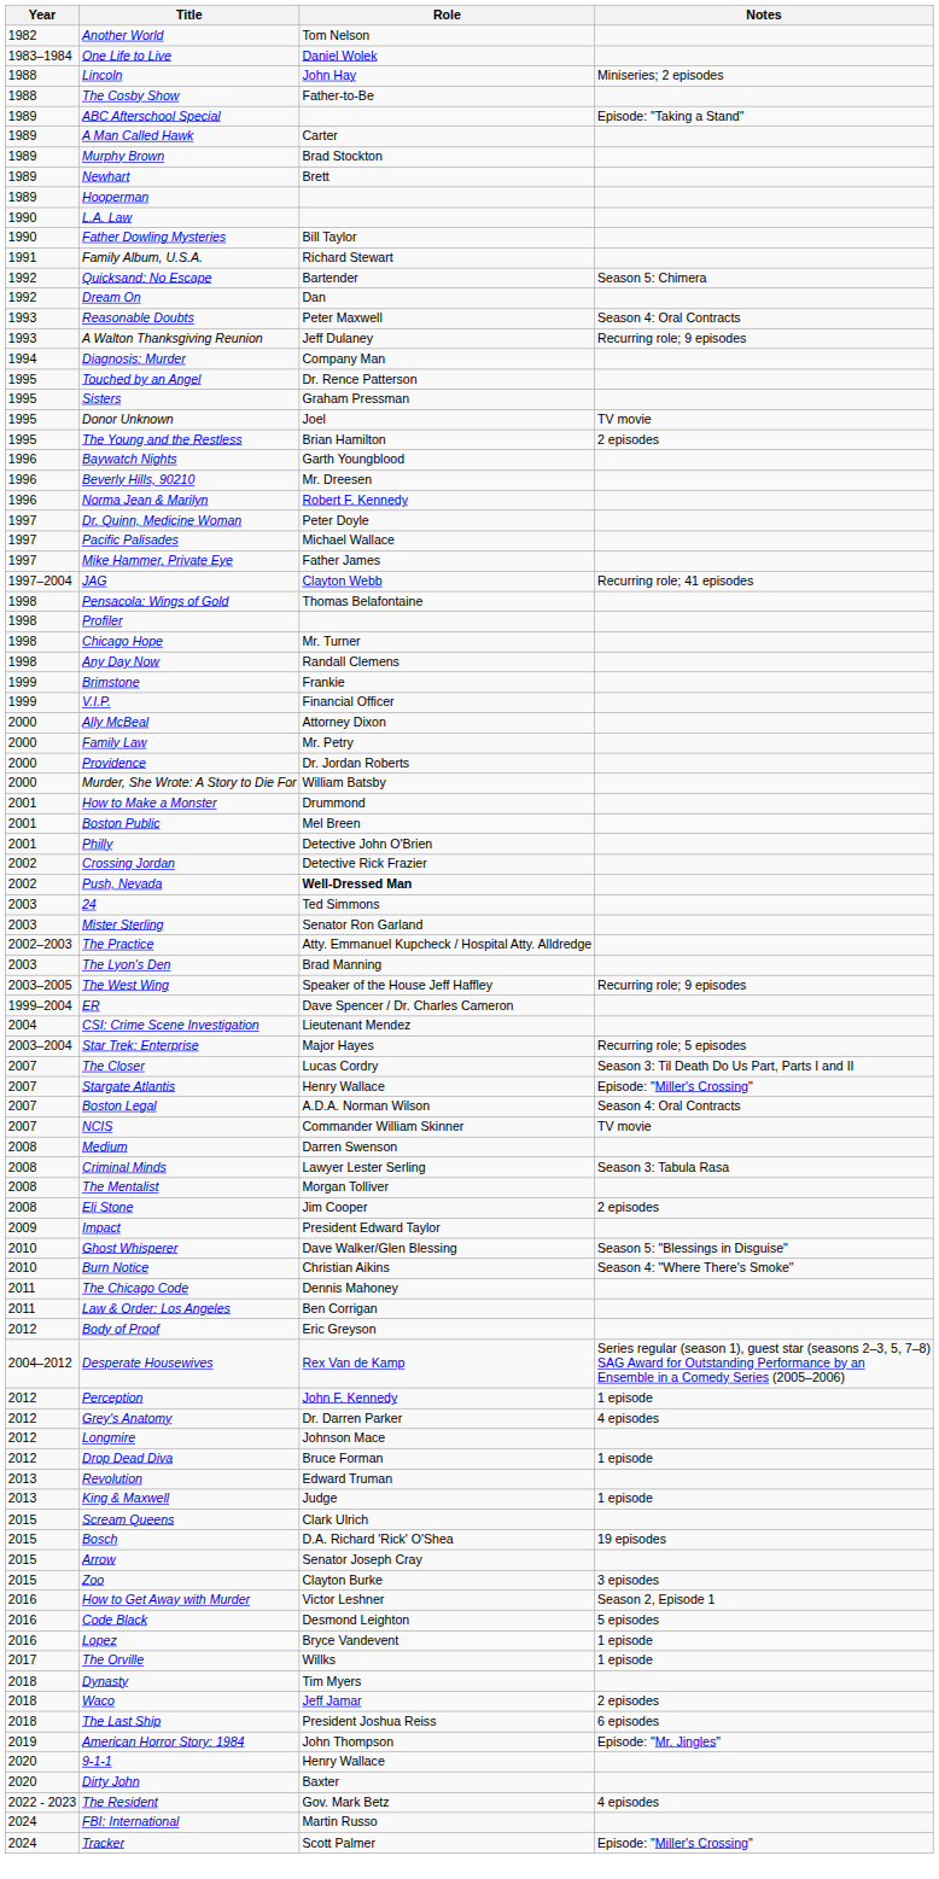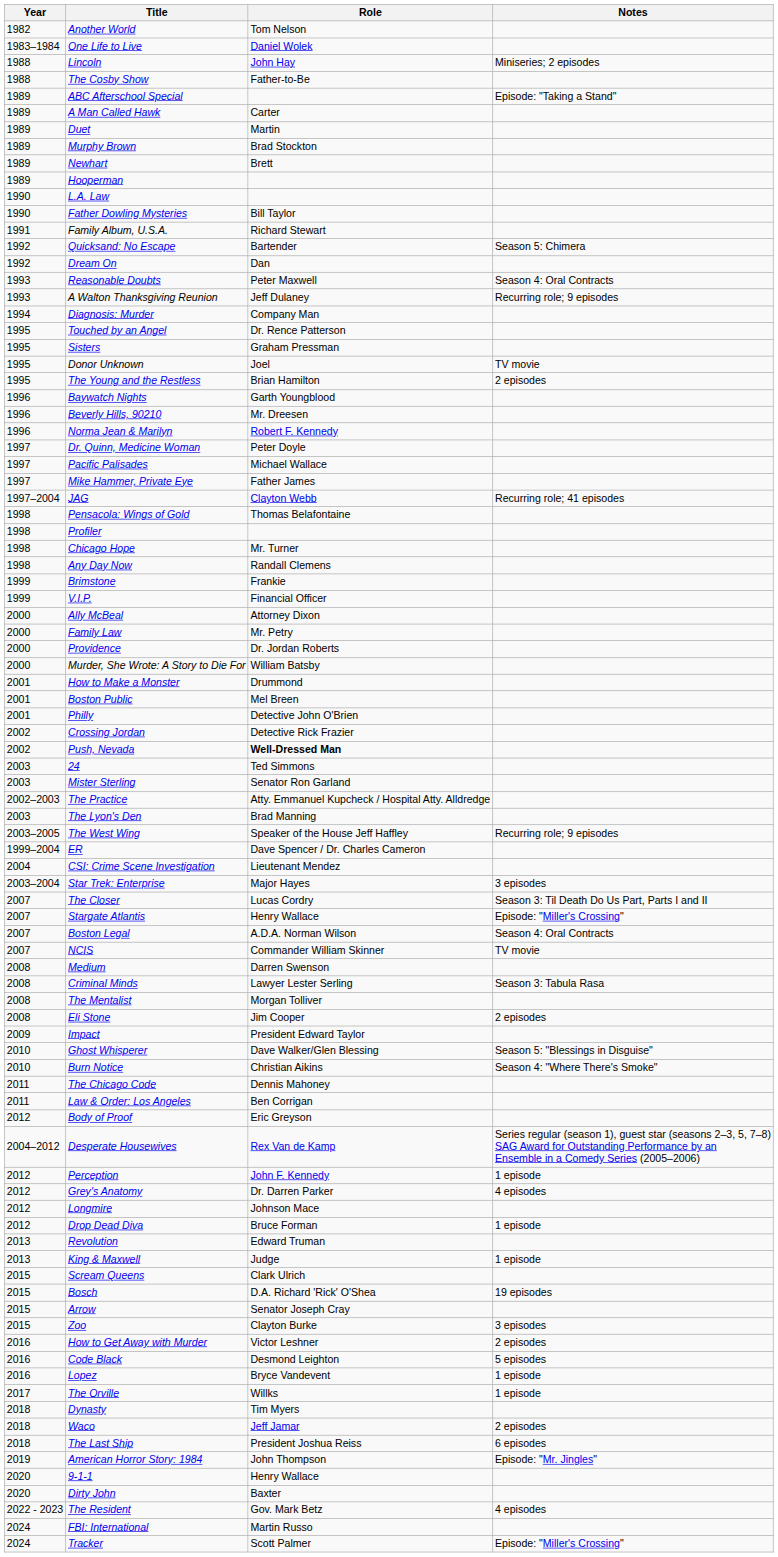+ row: 1989 | Duet | Martin
Star Trek: Enterprise | Notes: Recurring role; 5 episodes -> 3 episodes
How to Get Away with Murder | Notes: Season 2, Episode 1 -> 2 episodes
